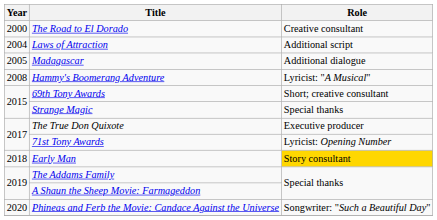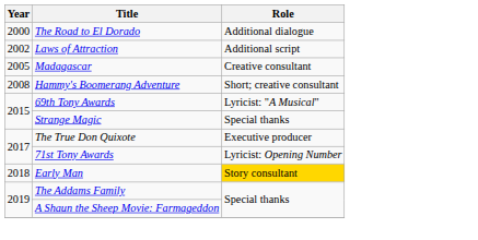The Road to El Dorado | Role: Creative consultant -> Additional dialogue
Laws of Attraction | Year: 2004 -> 2002
Madagascar | Role: Additional dialogue -> Creative consultant
Hammy's Boomerang Adventure | Role: Lyricist: "A Musical" -> Short; creative consultant
69th Tony Awards | Role: Short; creative consultant -> Lyricist: "A Musical"
- row: 2020 | Phineas and Ferb the Movie: Candace Against the Universe | Songwriter: "Such a Beautiful Day"
